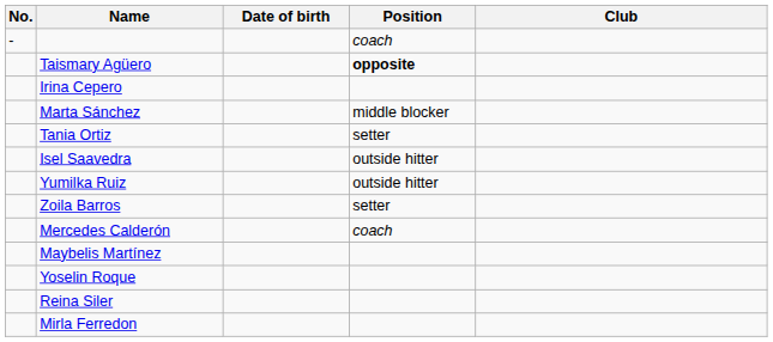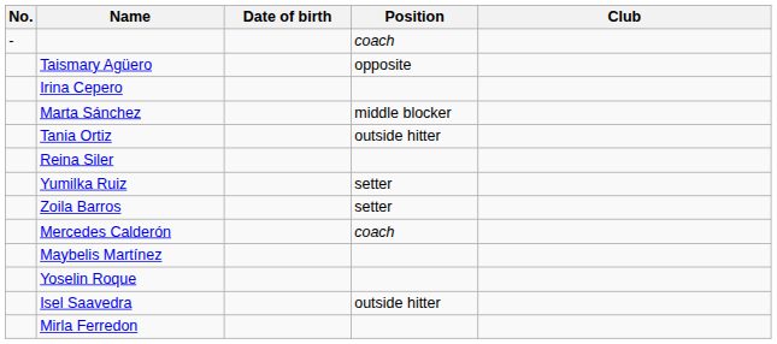Taismary Agüero | Position: bold -> normal
Tania Ortiz | Position: setter -> outside hitter
rows swapped: Isel Saavedra <-> Reina Siler
Yumilka Ruiz | Position: outside hitter -> setter
